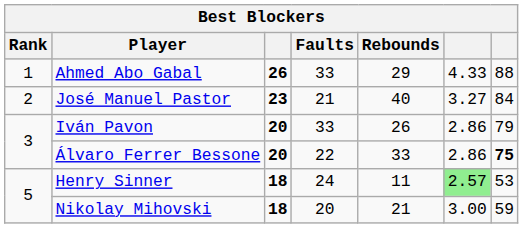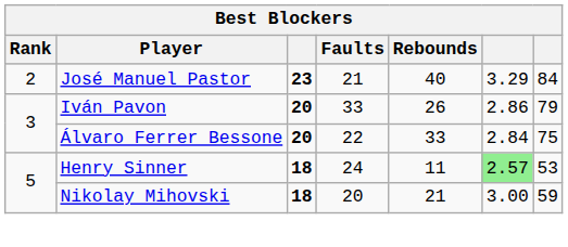- row: 1 | Ahmed Abo Gabal | 26 | 33 | 29 | 4.33 | 88
José Manuel Pastor | column 6: 3.27 -> 3.29
Álvaro Ferrer Bessone | column 6: 2.86 -> 2.84
Álvaro Ferrer Bessone | column 7: bold -> normal
